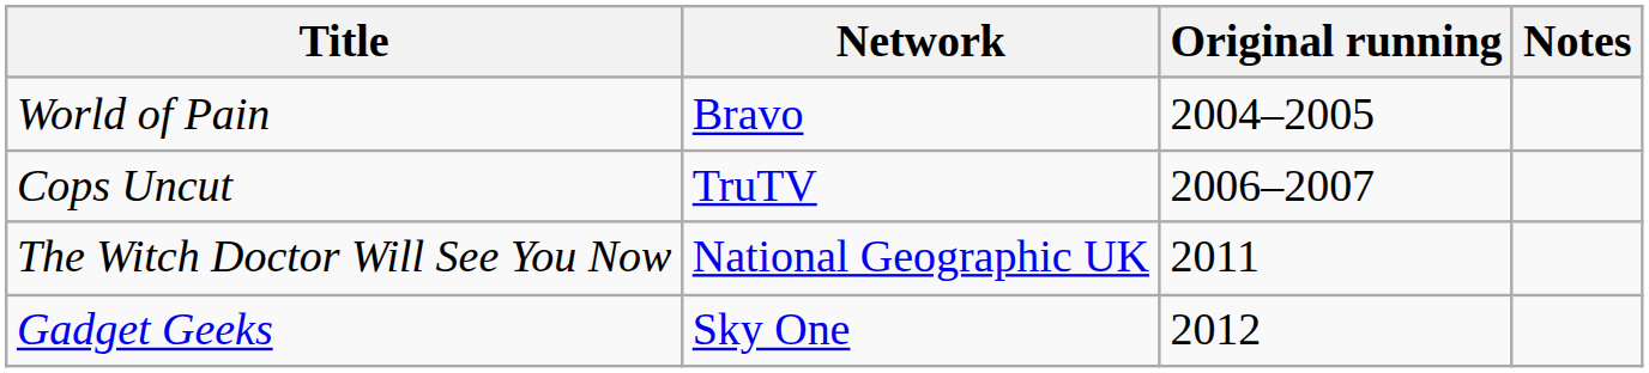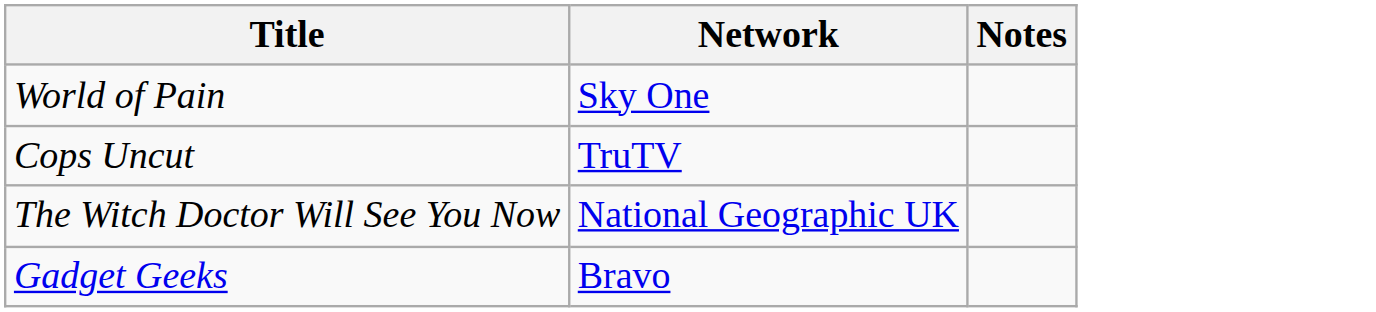- column: Original running | 2004–2005 | 2006–2007 | 2011 | 2012
World of Pain | Network: Bravo -> Sky One
Gadget Geeks | Network: Sky One -> Bravo
